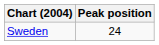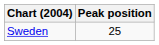Sweden | Peak position: 24 -> 25
